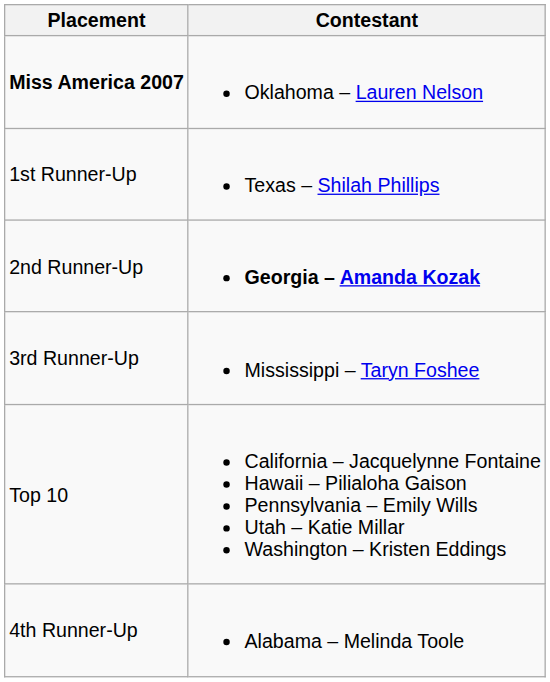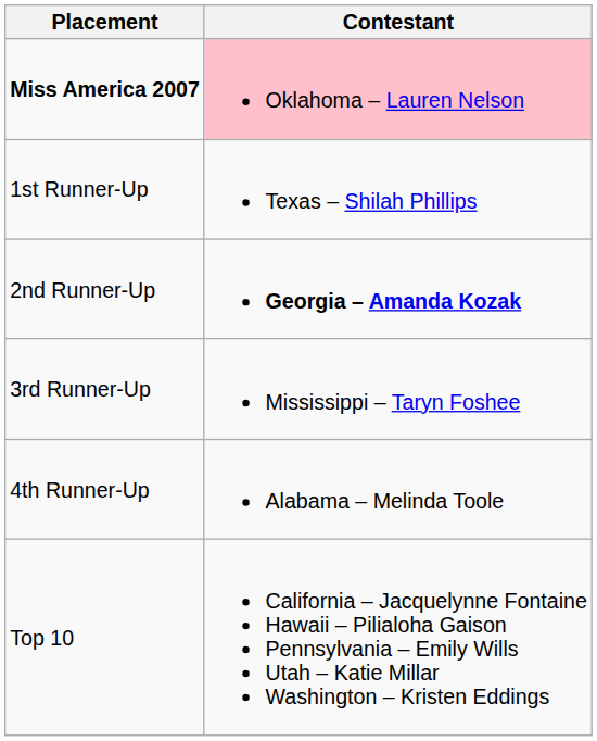Miss America 2007 | Contestant: no background -> pink background
rows swapped: 4th Runner-Up <-> Top 10
